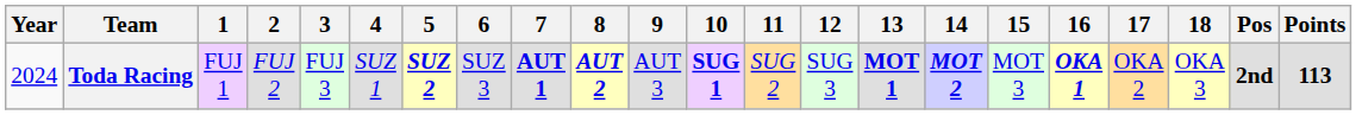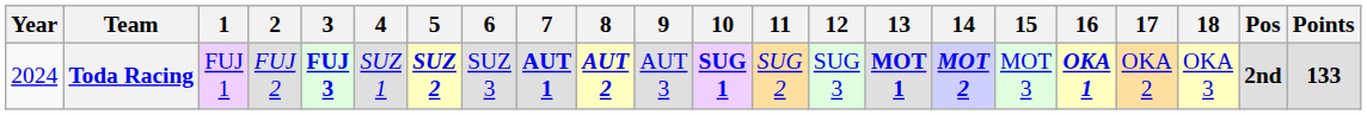Toda Racing | 3: normal -> bold
Toda Racing | Points: 113 -> 133
